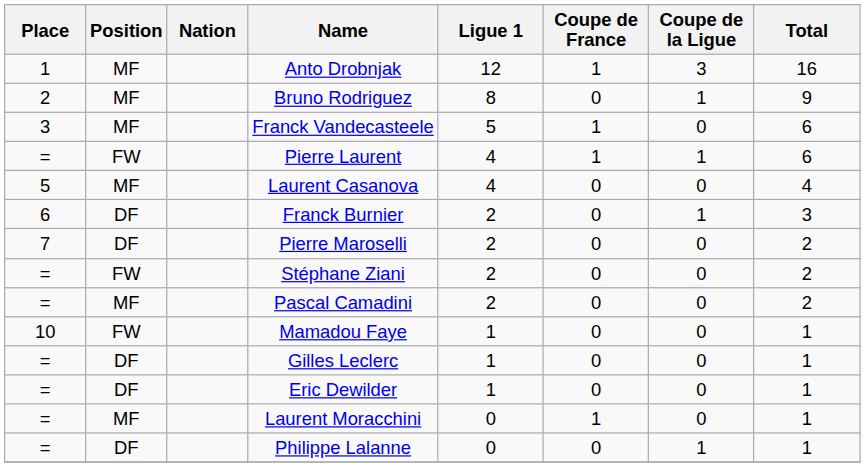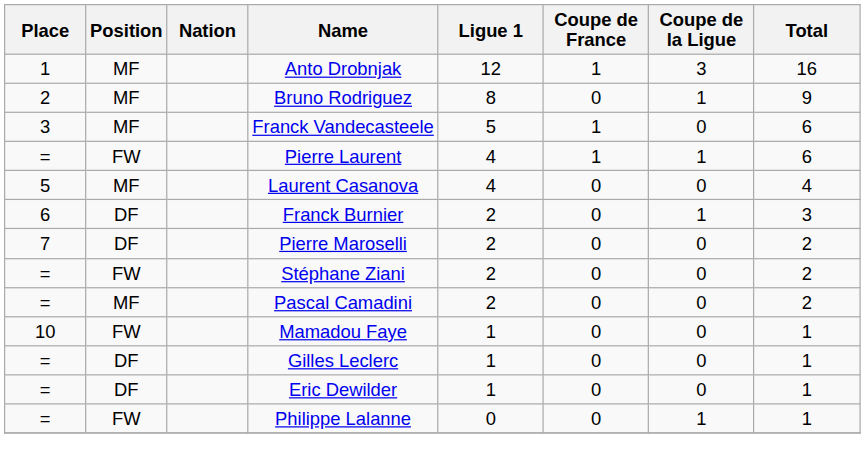- row: = | MF | Laurent Moracchini | 0 | 1 | 0 | 1
Philippe Lalanne | Position: DF -> FW
